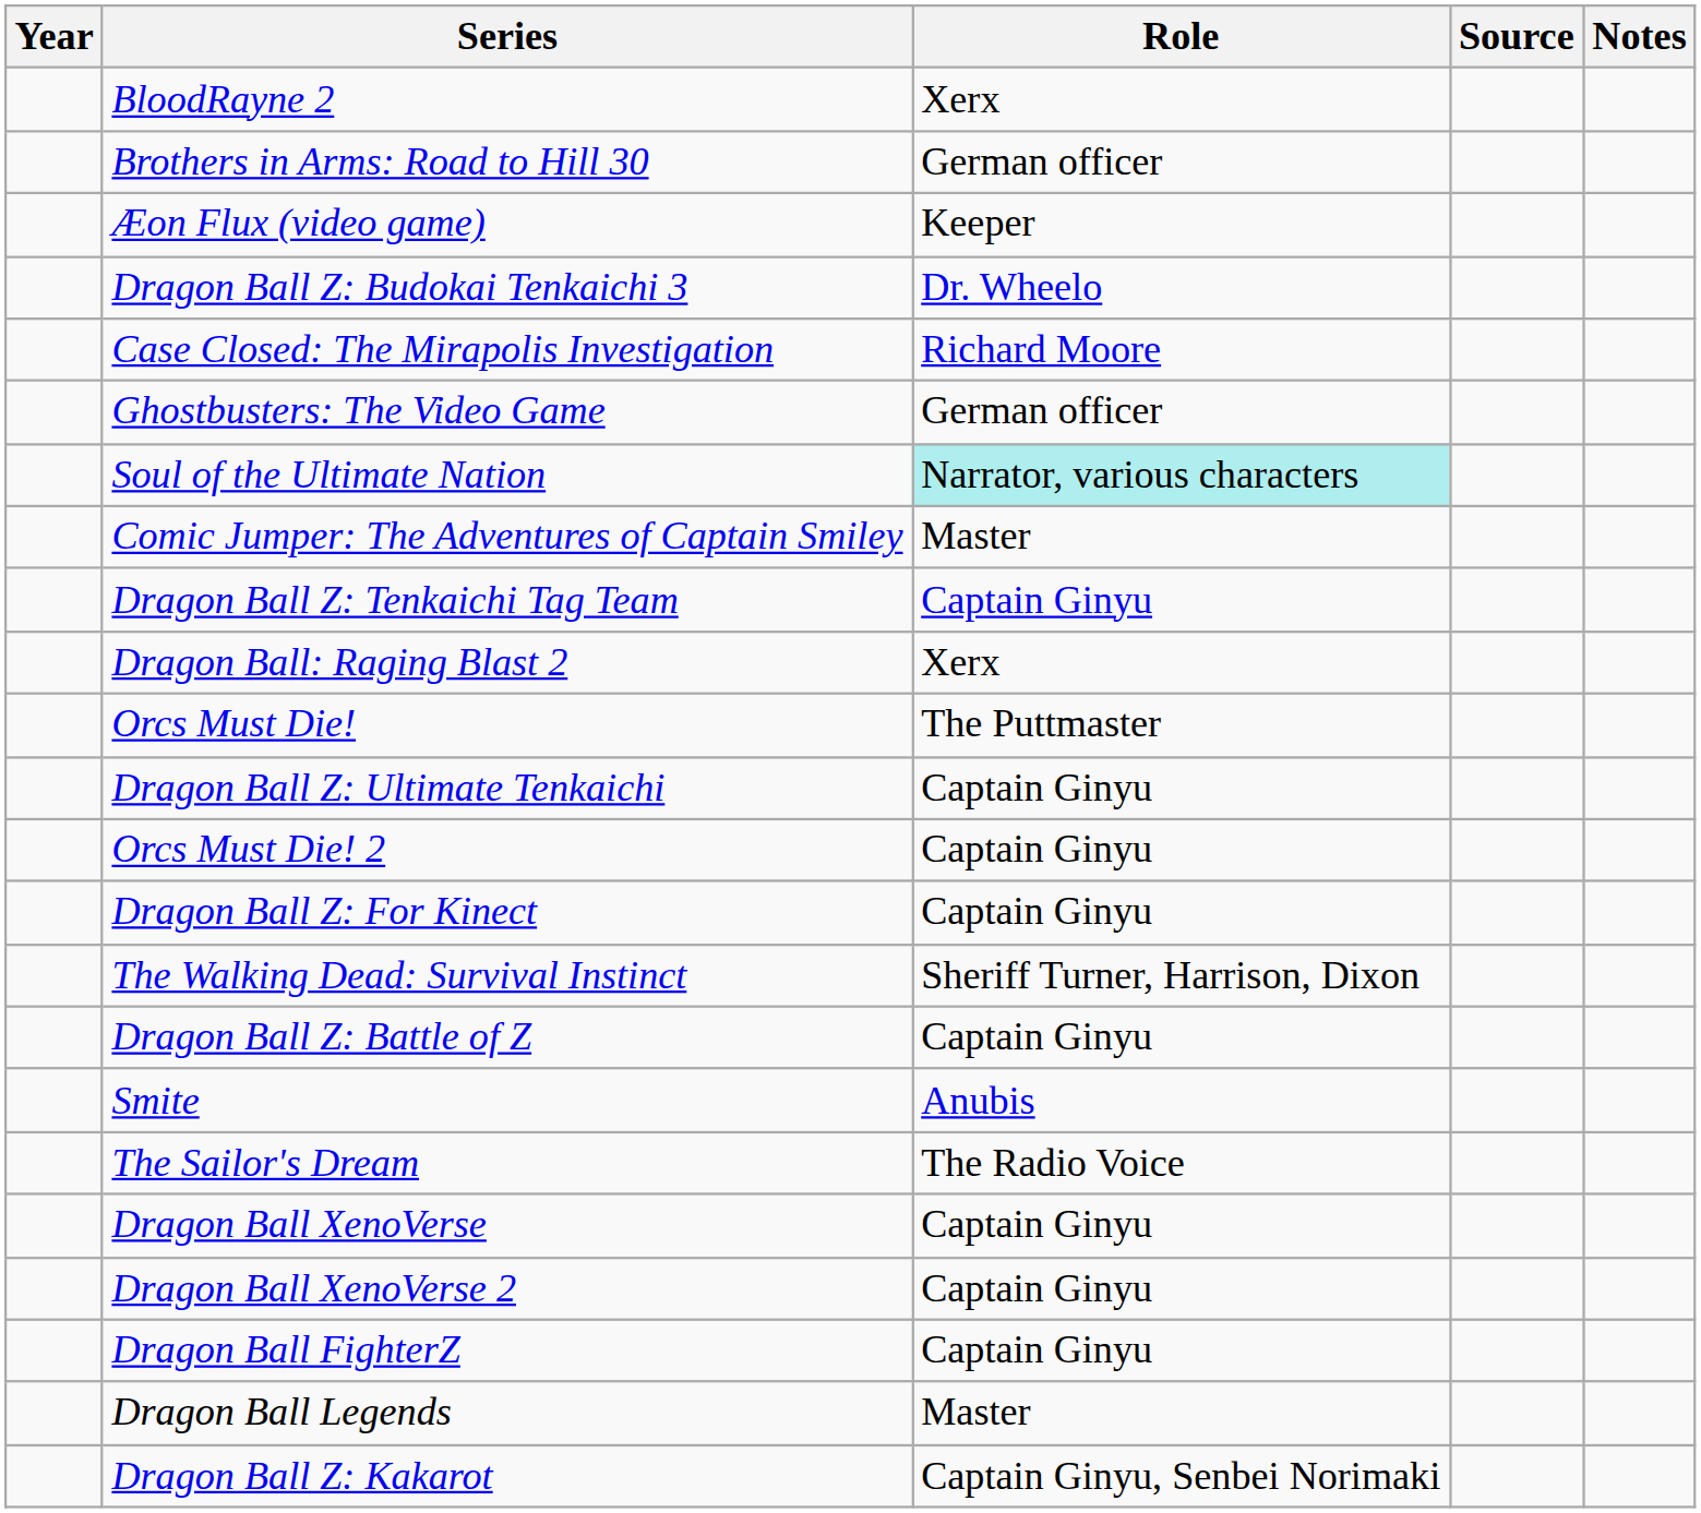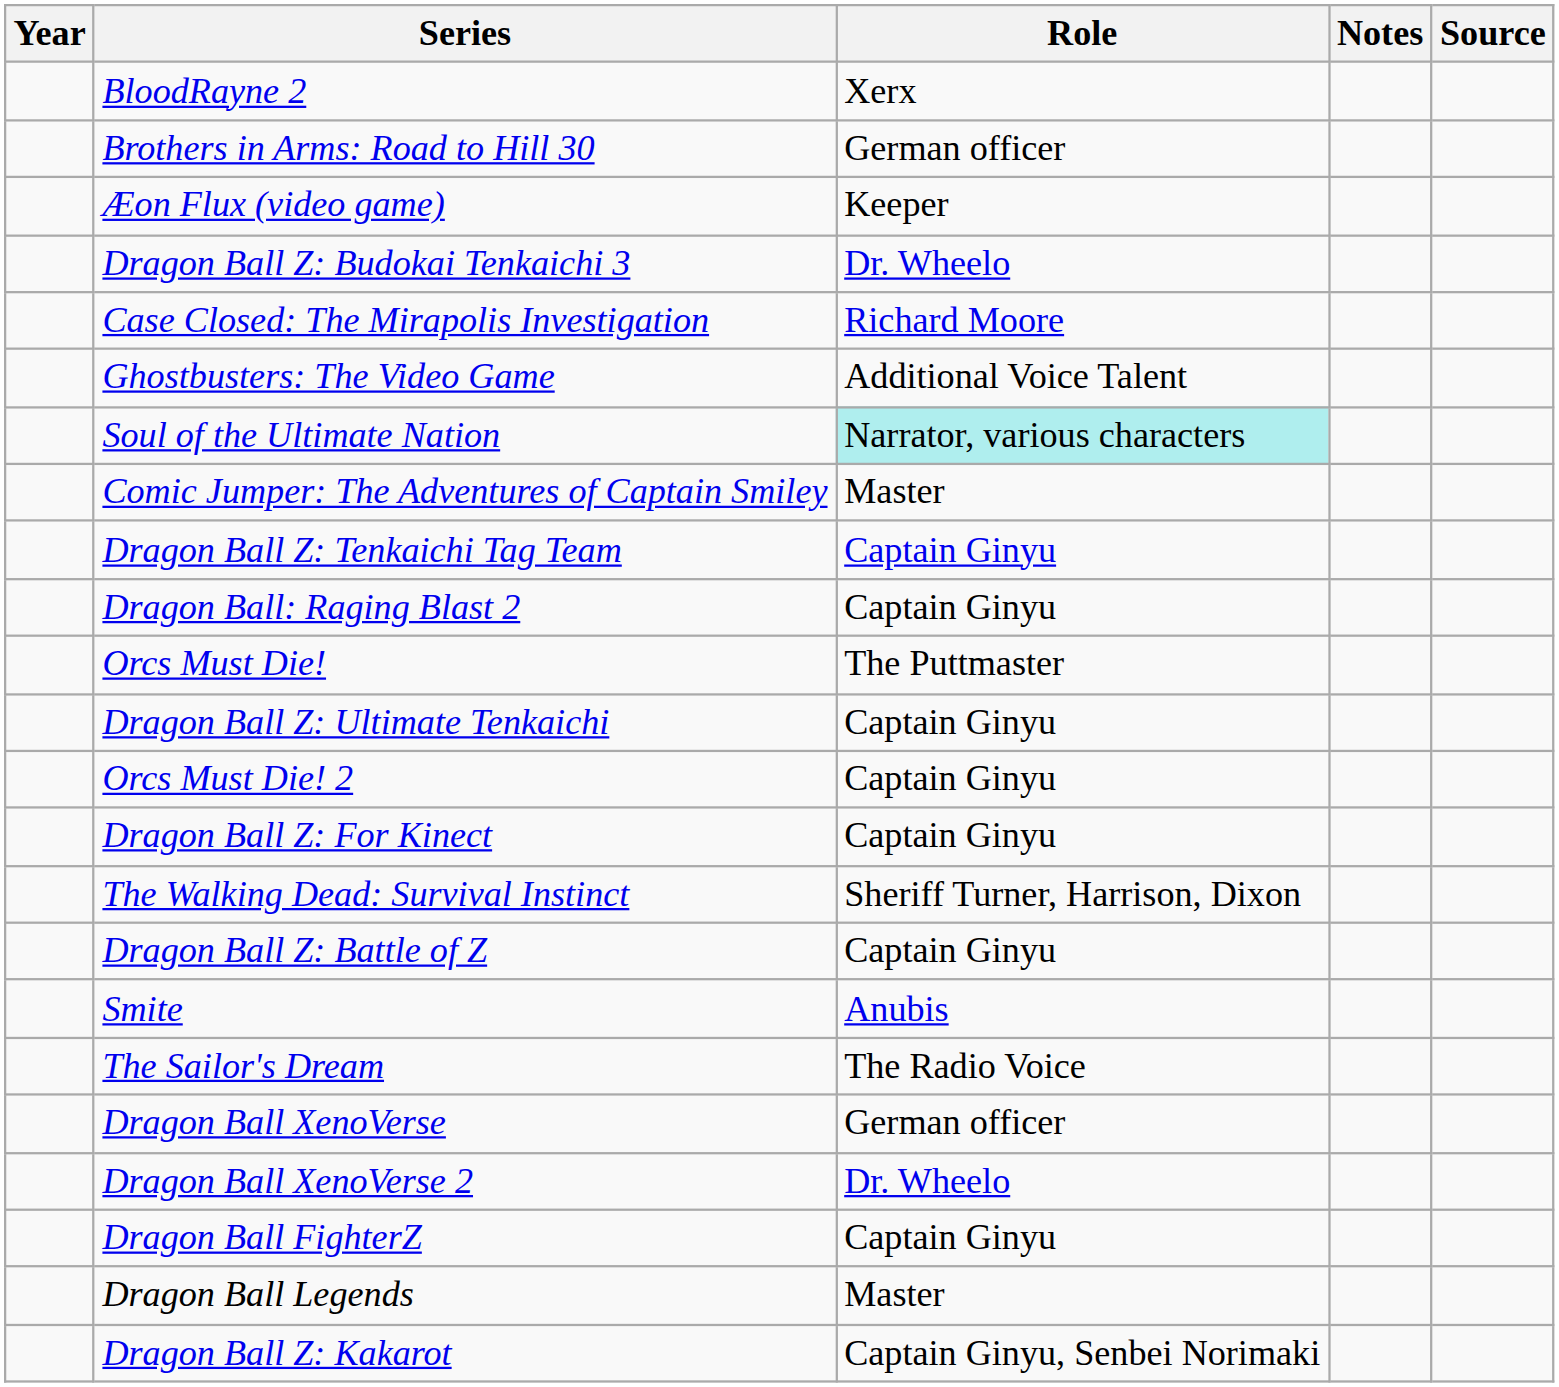columns swapped: Notes <-> Source
Ghostbusters: The Video Game | Role: German officer -> Additional Voice Talent
Dragon Ball: Raging Blast 2 | Role: Xerx -> Captain Ginyu
Dragon Ball XenoVerse | Role: Captain Ginyu -> German officer
Dragon Ball XenoVerse 2 | Role: Captain Ginyu -> Dr. Wheelo
